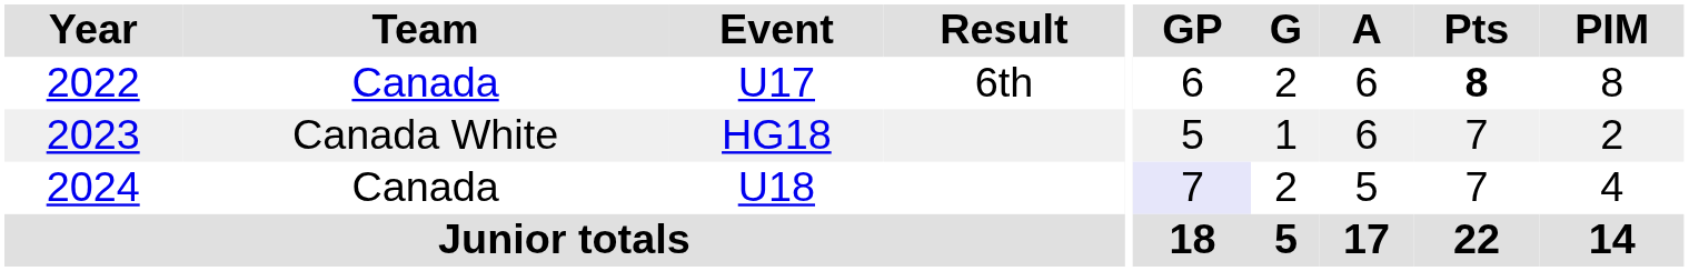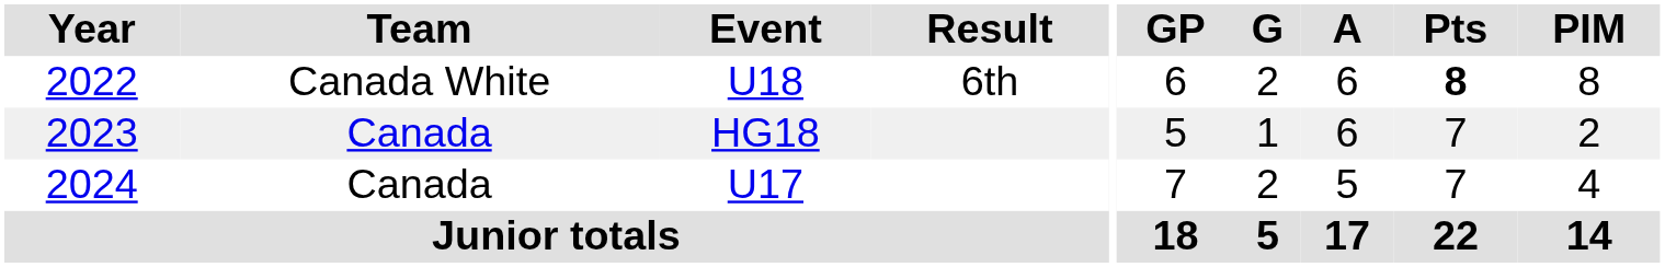2022 | Team: Canada -> Canada White
2022 | Event: U17 -> U18
2023 | Team: Canada White -> Canada
2024 | Event: U18 -> U17
2024 | GP: lavender background -> no background
